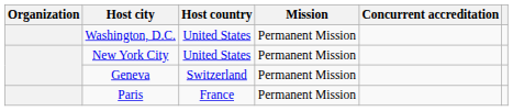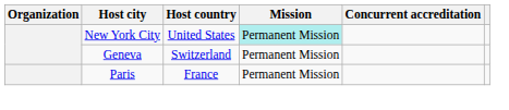- row: Washington, D.C. | United States | Permanent Mission
New York City | Mission: no background -> paleturquoise background
